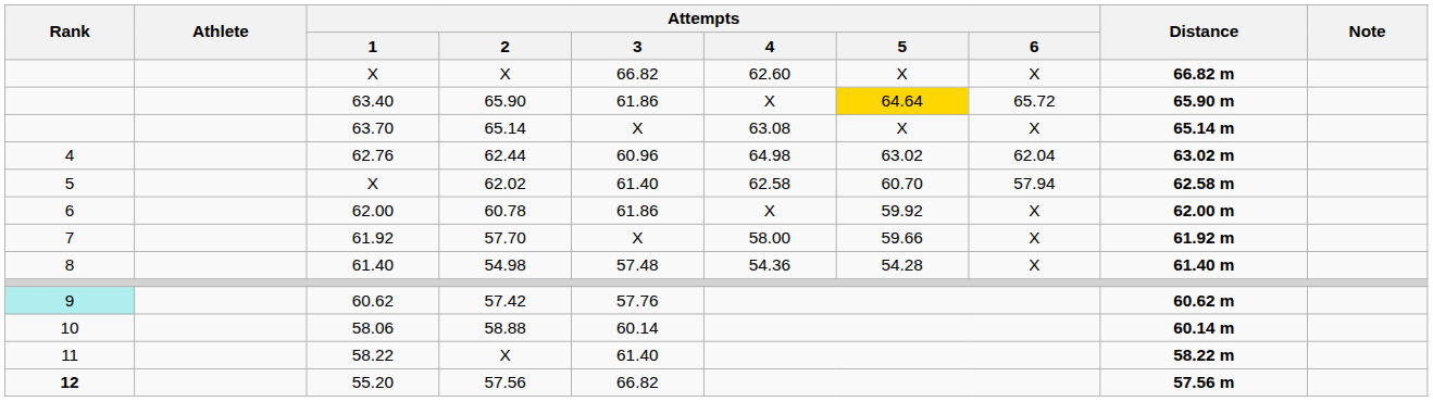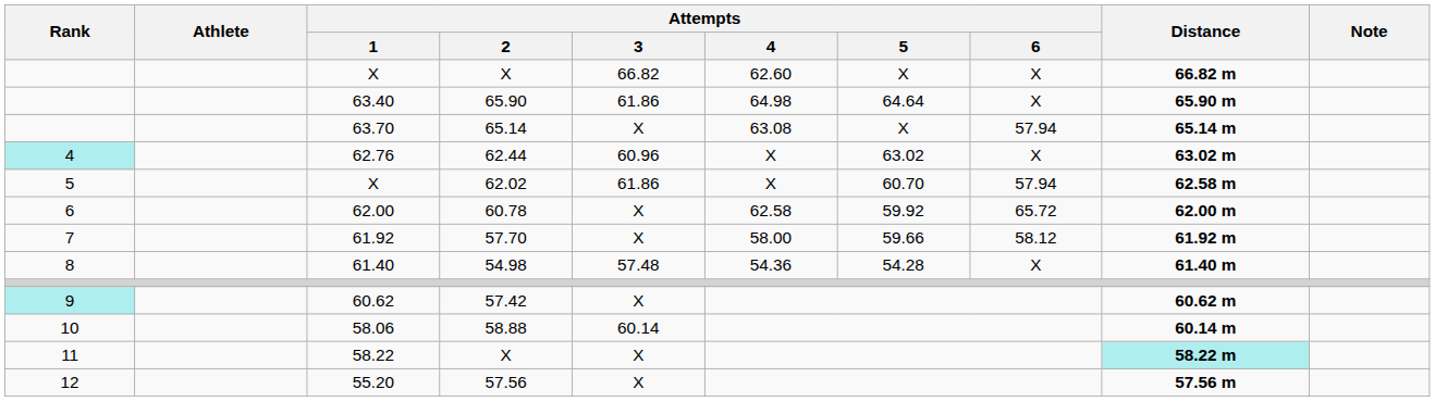63.40 | Attempts / 4: X -> 64.98
63.40 | Attempts / 5: gold background -> no background
63.40 | Attempts / 6: 65.72 -> X
63.70 | Attempts / 6: X -> 57.94
62.76 | Rank: no background -> paleturquoise background
62.76 | Attempts / 4: 64.98 -> X
62.76 | Attempts / 6: 62.04 -> X
X / 62.02 | Attempts / 3: 61.40 -> 61.86
X / 62.02 | Attempts / 4: 62.58 -> X
62.00 | Attempts / 3: 61.86 -> X
62.00 | Attempts / 4: X -> 62.58
62.00 | Attempts / 6: X -> 65.72
61.92 | Attempts / 6: X -> 58.12
60.62 | Attempts / 3: 57.76 -> X
58.22 | Attempts / 3: 61.40 -> X
58.22 | Distance: no background -> paleturquoise background
55.20 | Rank: bold -> normal
55.20 | Attempts / 3: 66.82 -> X
